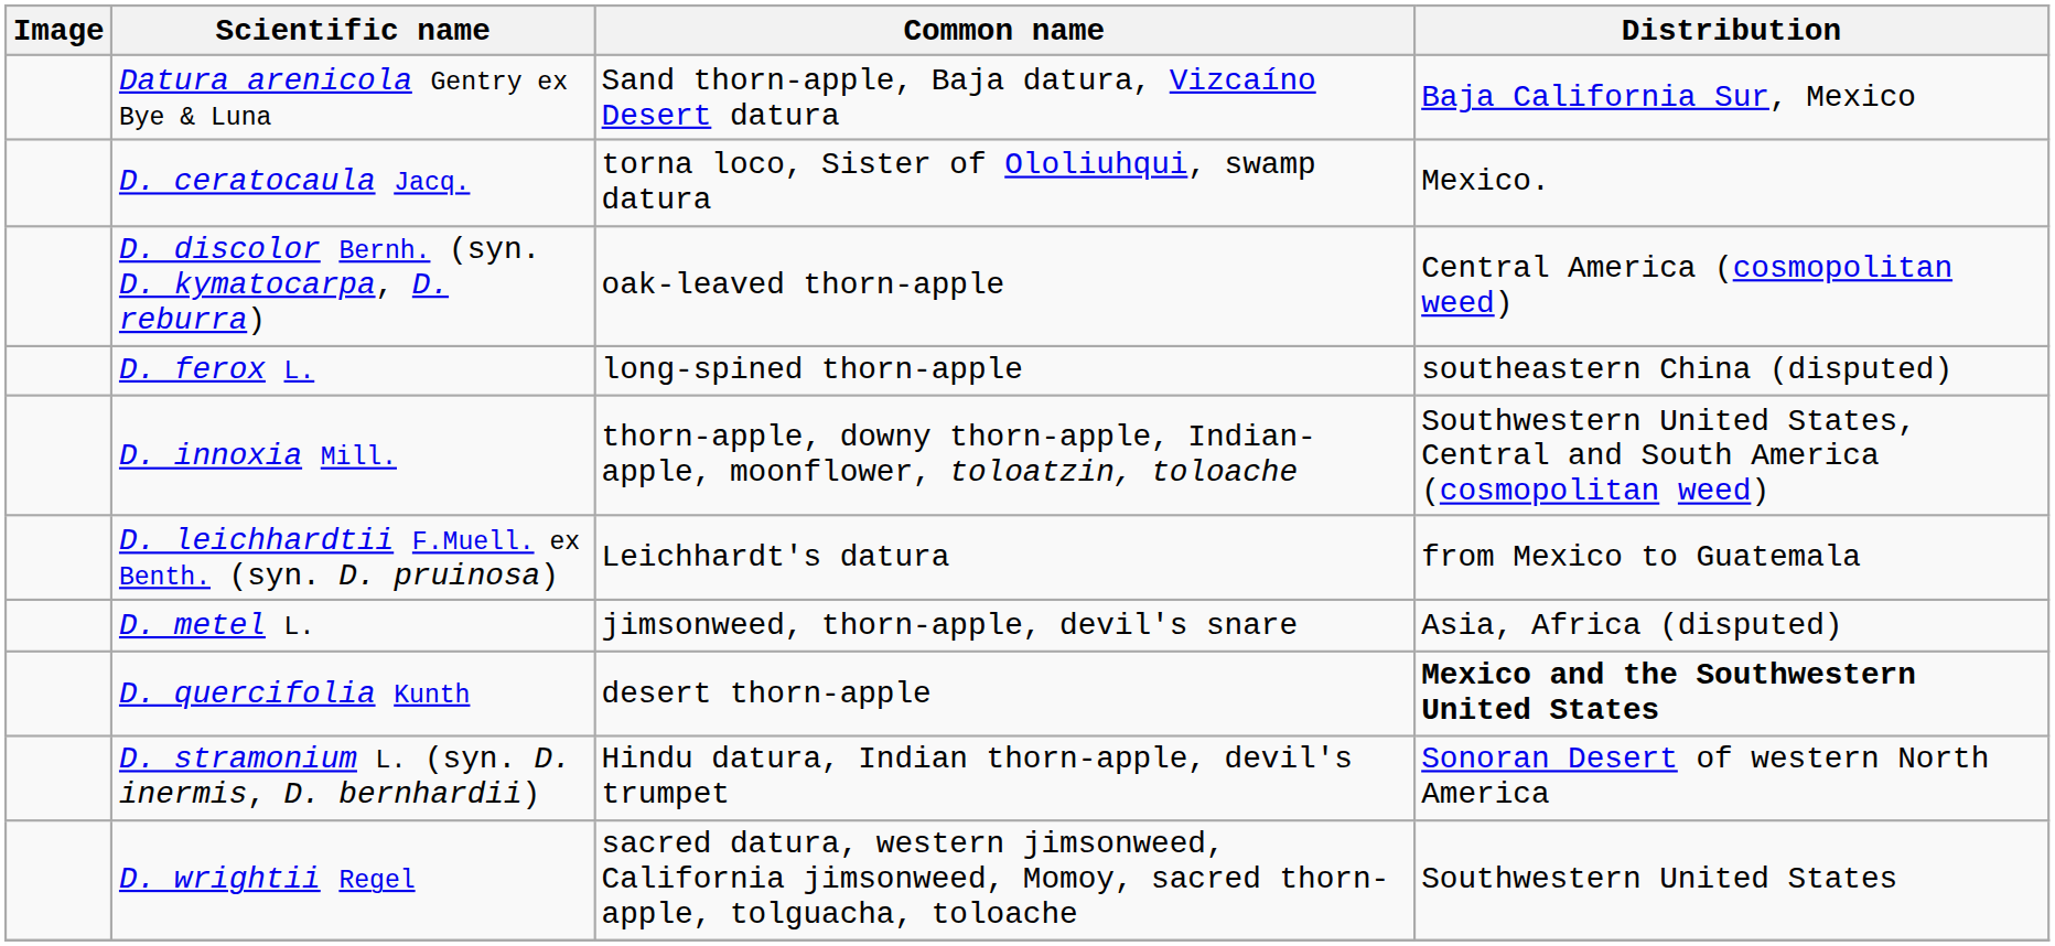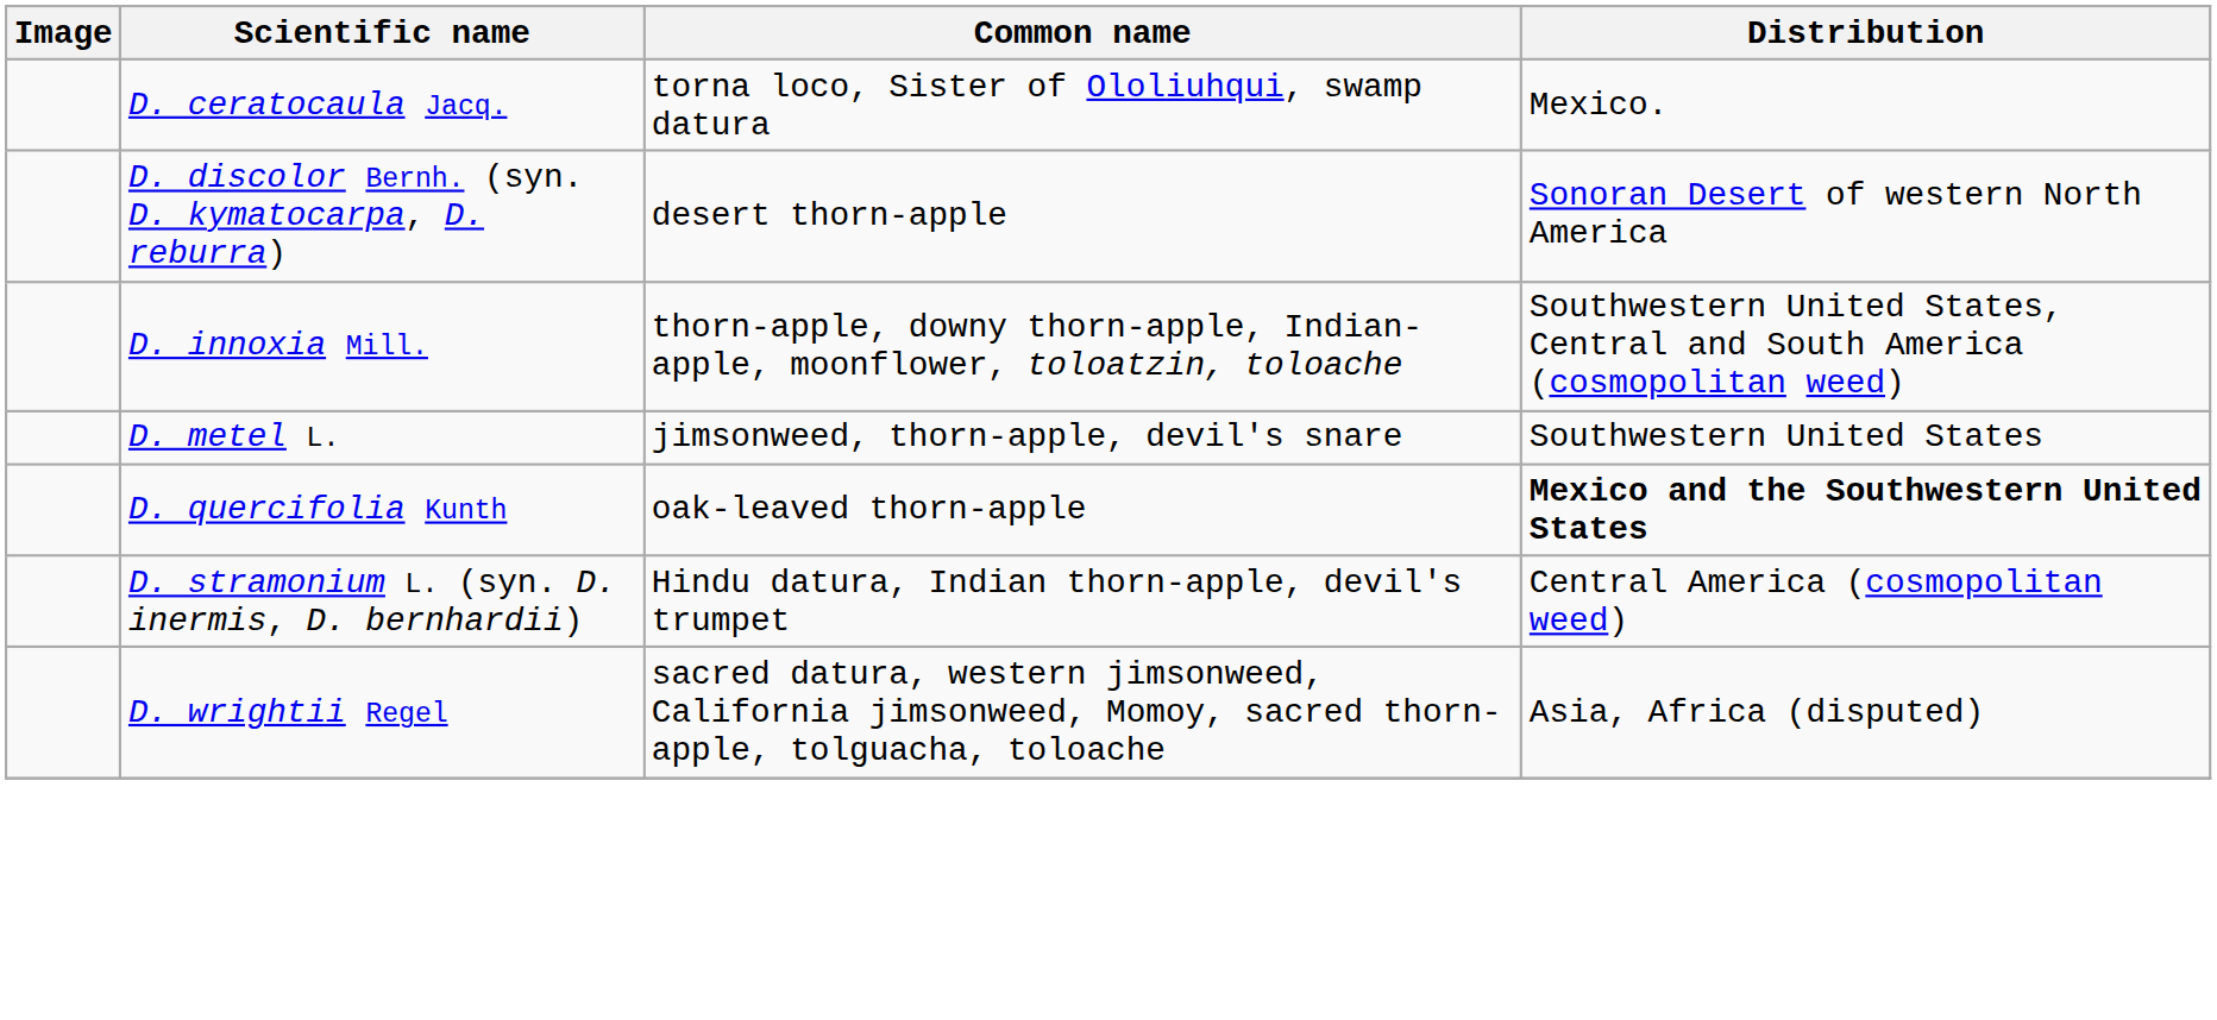- row: Datura arenicola Gentry ex Bye & Luna | Sand thorn-apple, Baja datura, Vizcaíno Desert datura | Baja California Sur, Mexico
D. discolor Bernh. (syn. D. kymatocarpa, D. reburra) | Common name: oak-leaved thorn-apple -> desert thorn-apple
D. discolor Bernh. (syn. D. kymatocarpa, D. reburra) | Distribution: Central America (cosmopolitan weed) -> Sonoran Desert of western North America
- row: D. ferox L. | long-spined thorn-apple | southeastern China (disputed)
- row: D. leichhardtii F.Muell. ex Benth. (syn. D. pruinosa) | Leichhardt's datura | from Mexico to Guatemala
D. metel L. | Distribution: Asia, Africa (disputed) -> Southwestern United States
D. quercifolia Kunth | Common name: desert thorn-apple -> oak-leaved thorn-apple
D. stramonium L. (syn. D. inermis, D. bernhardii) | Distribution: Sonoran Desert of western North America -> Central America (cosmopolitan weed)
D. wrightii Regel | Distribution: Southwestern United States -> Asia, Africa (disputed)
